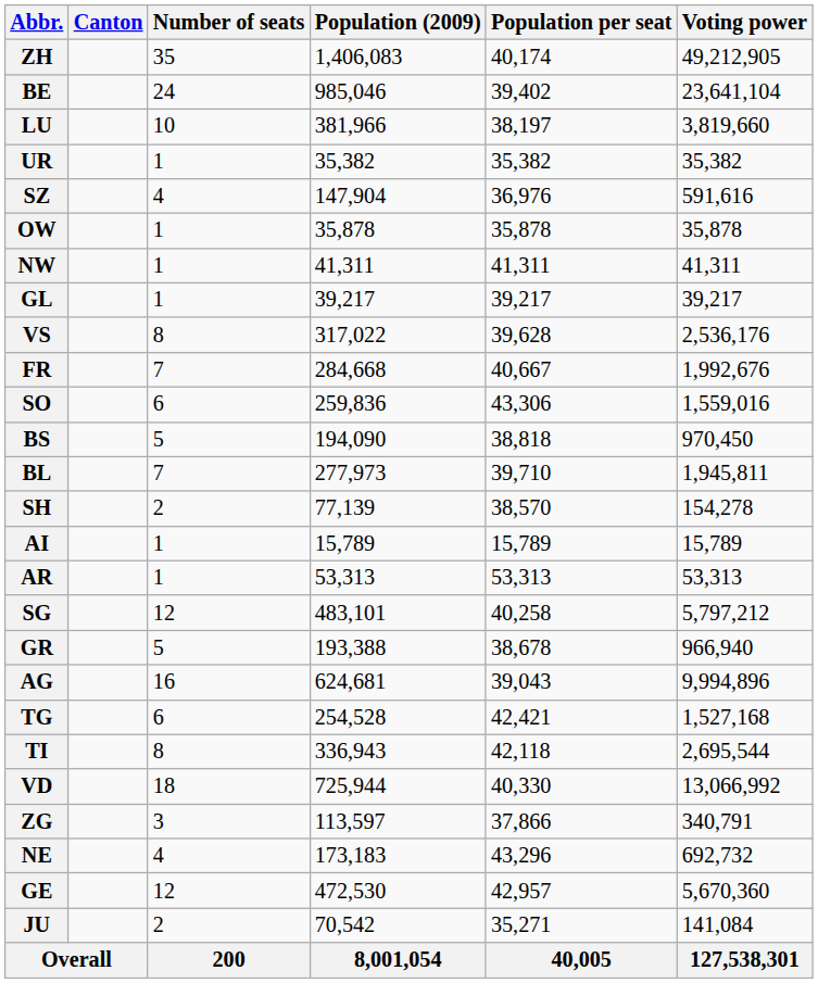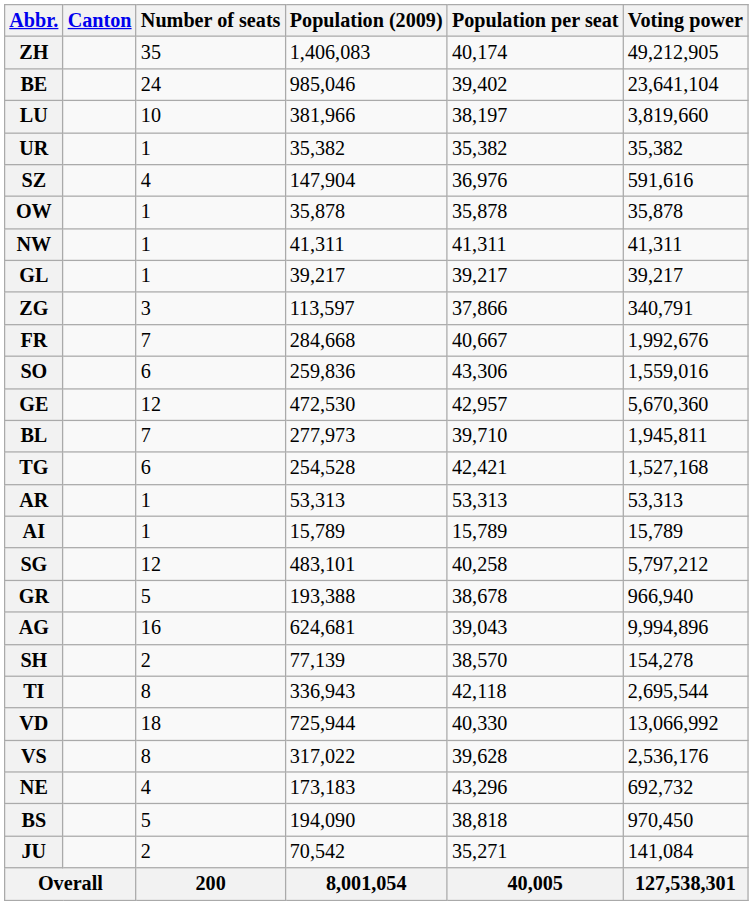rows swapped: ZG <-> VS
rows swapped: BS <-> GE
rows swapped: SH <-> TG
rows swapped: AR <-> AI
